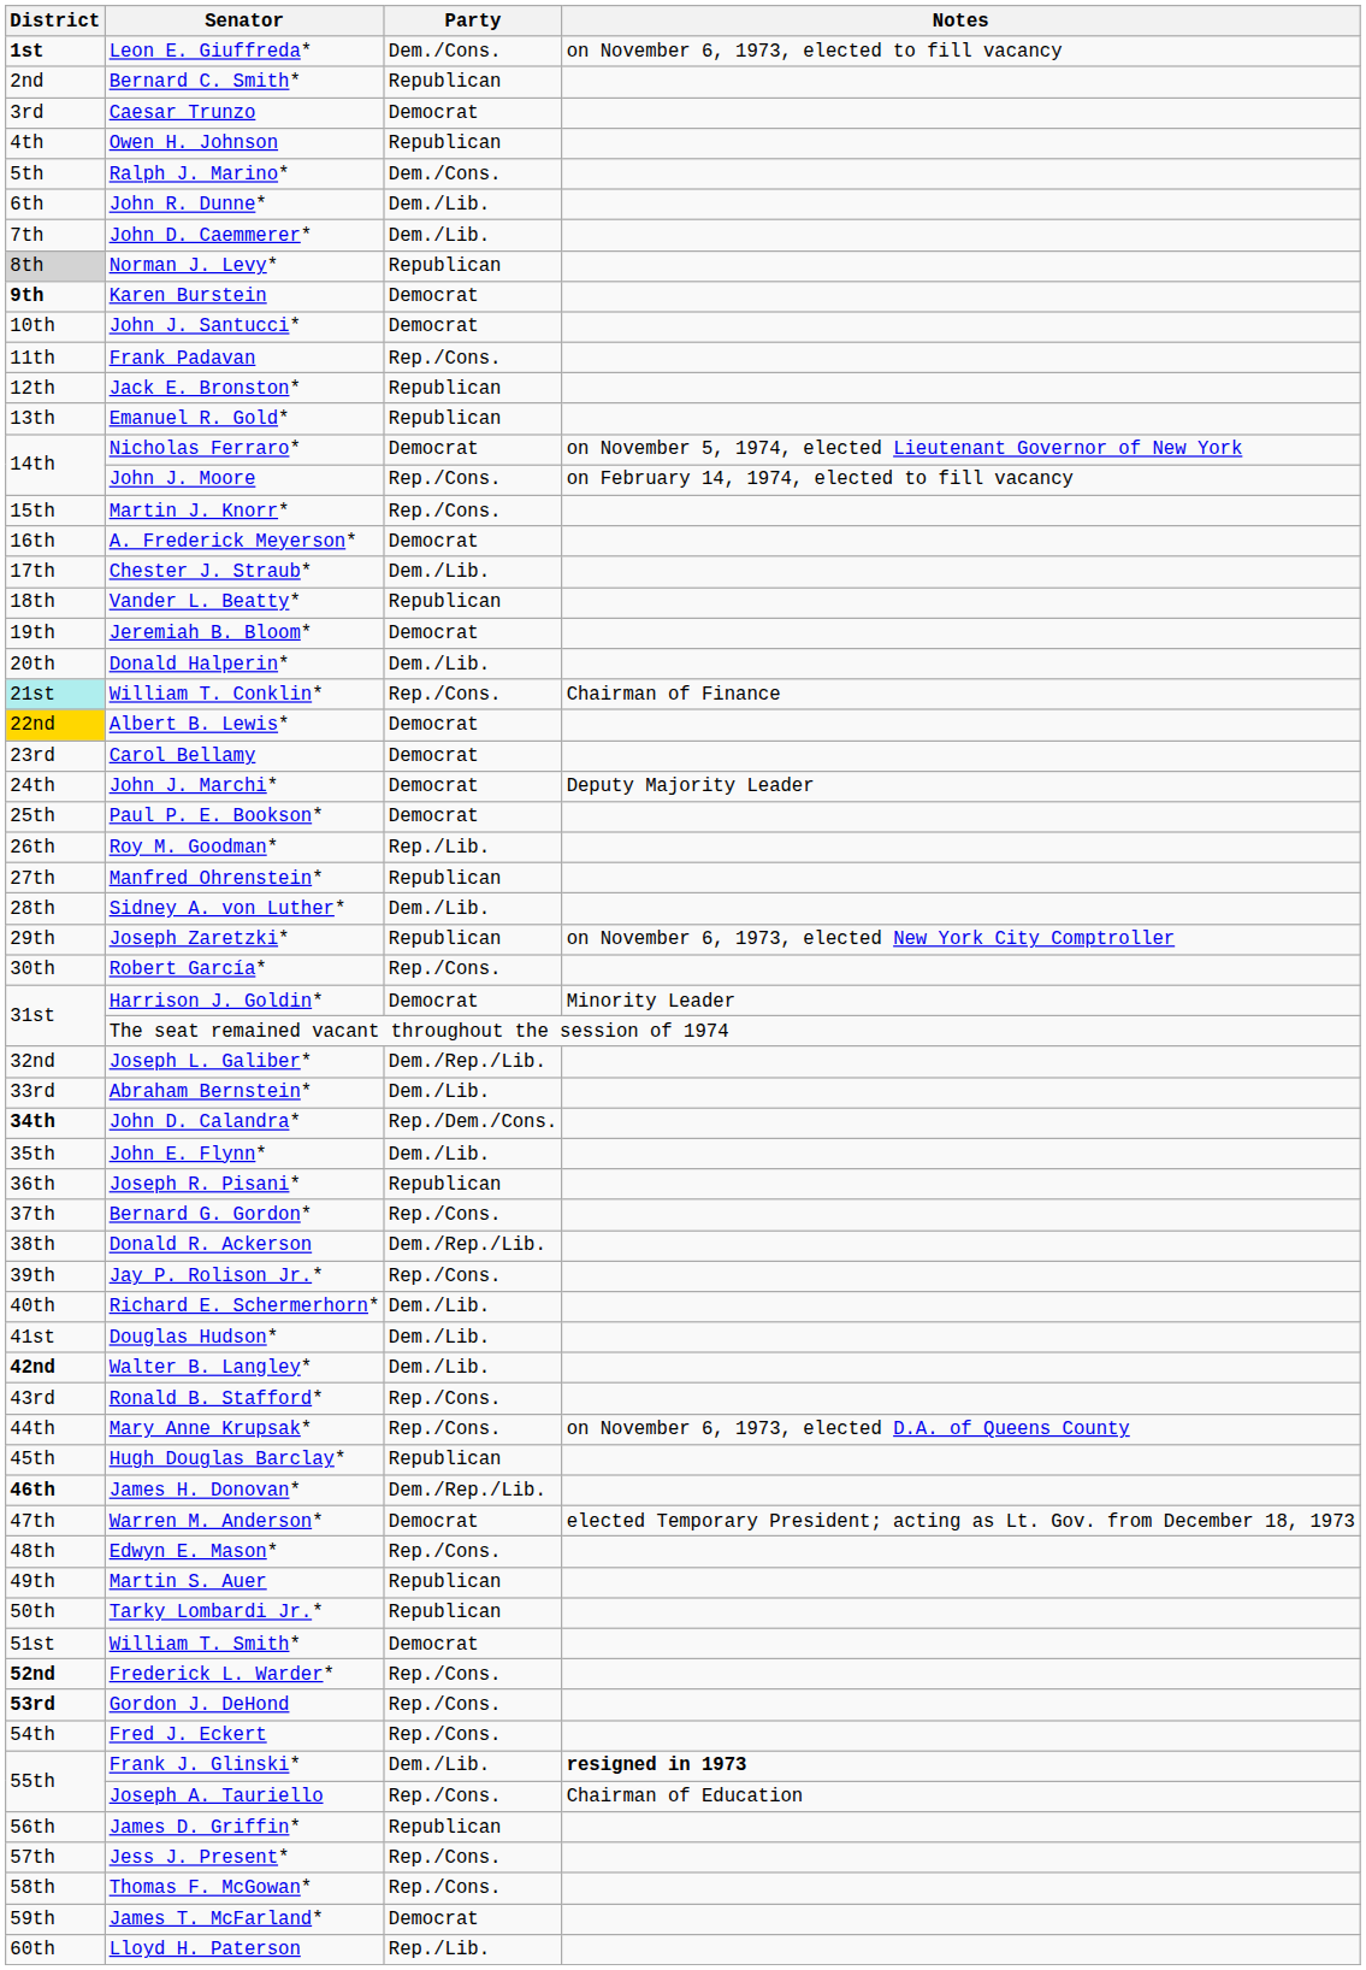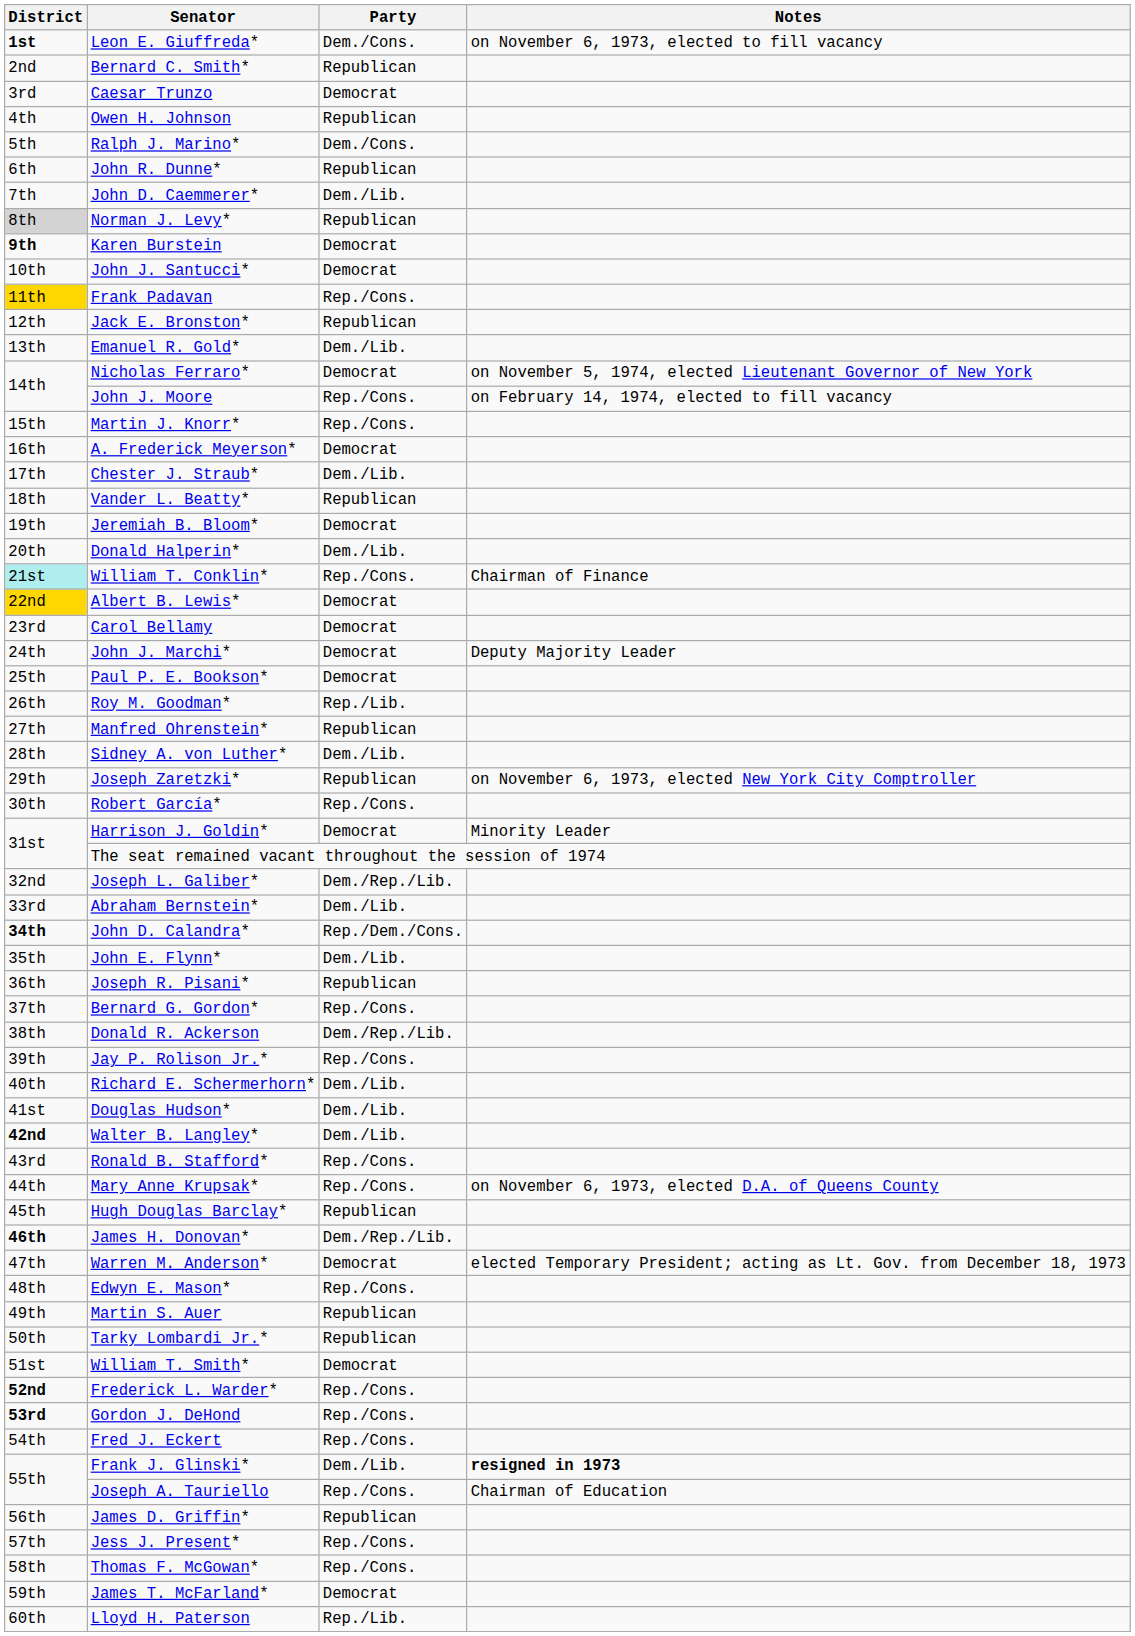John R. Dunne* | Party: Dem./Lib. -> Republican
Frank Padavan | District: no background -> gold background
Emanuel R. Gold* | Party: Republican -> Dem./Lib.
